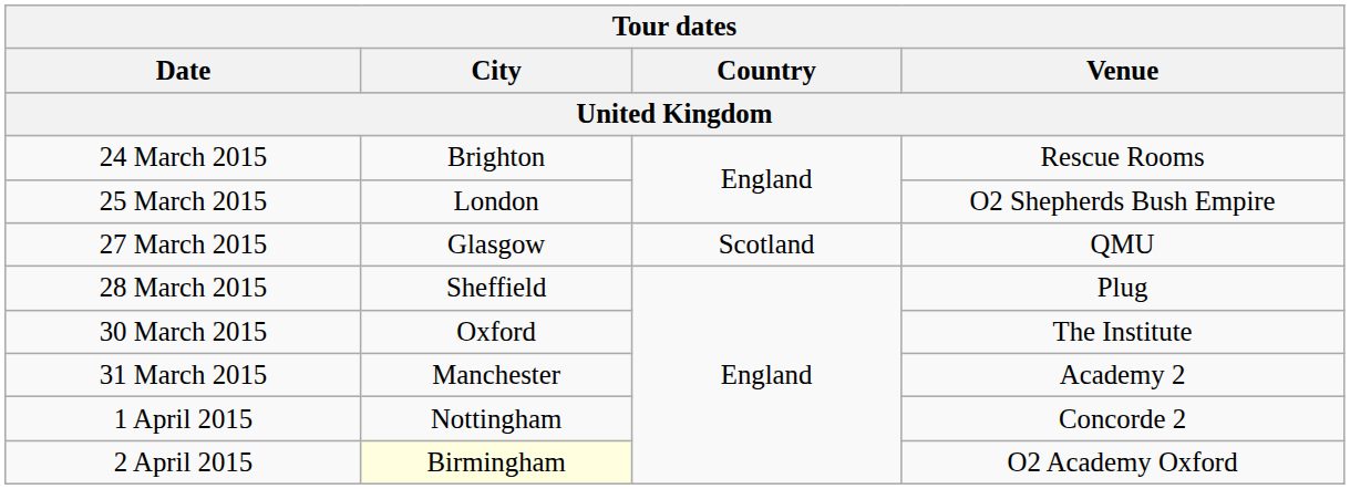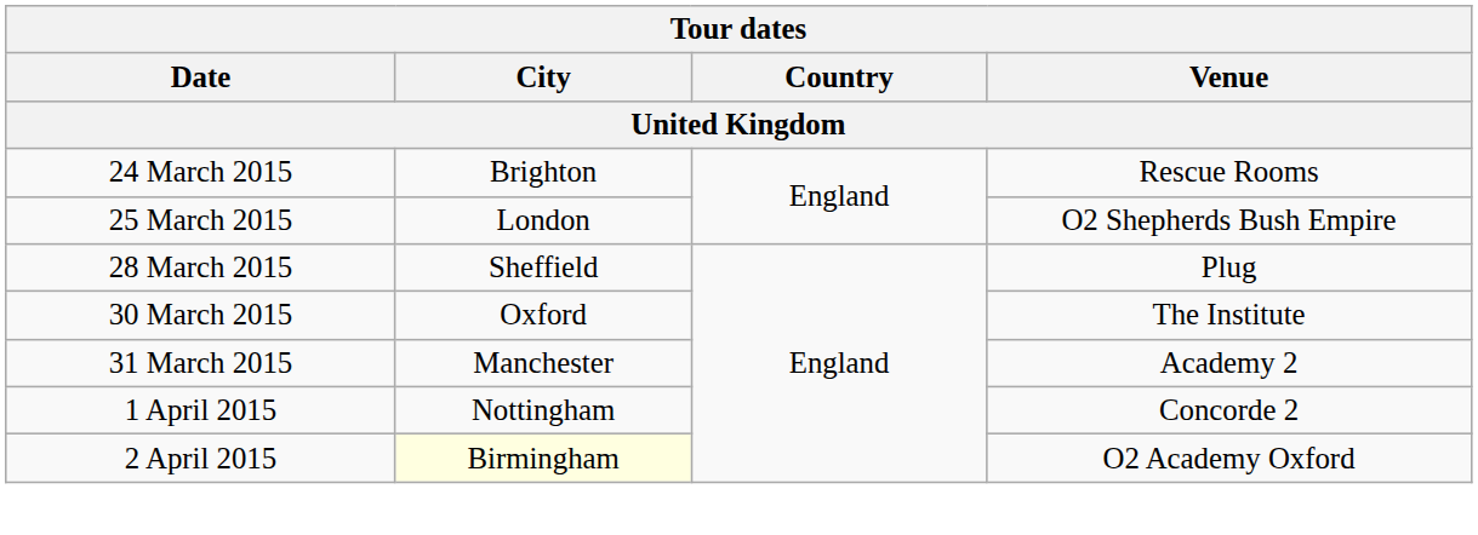- row: 27 March 2015 | Glasgow | Scotland | QMU
